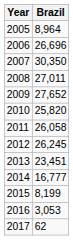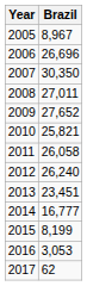2005 | Brazil: 8,964 -> 8,967
2010 | Brazil: 25,820 -> 25,821
2012 | Brazil: 26,245 -> 26,240
